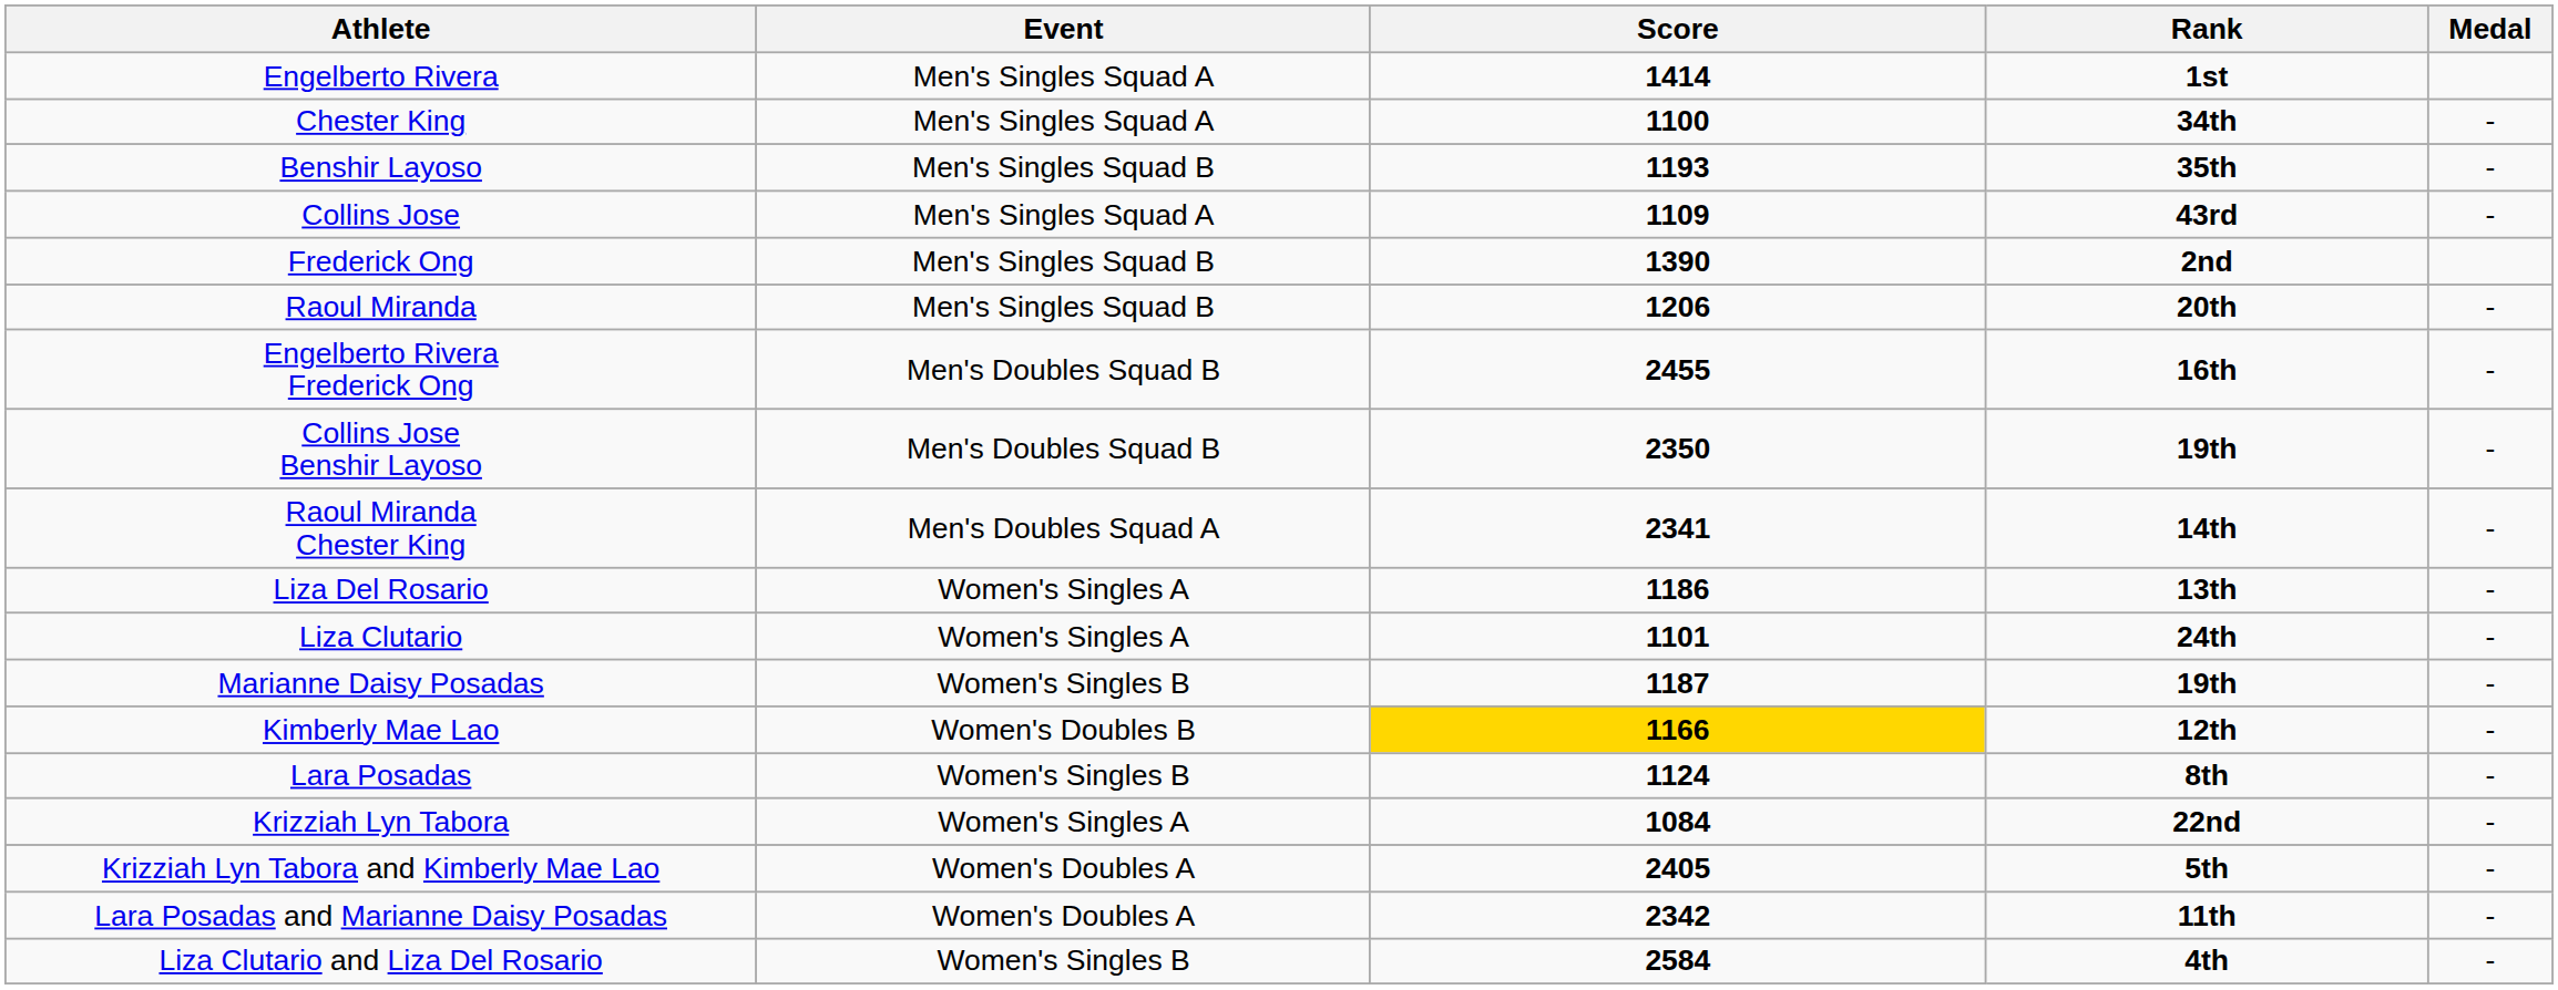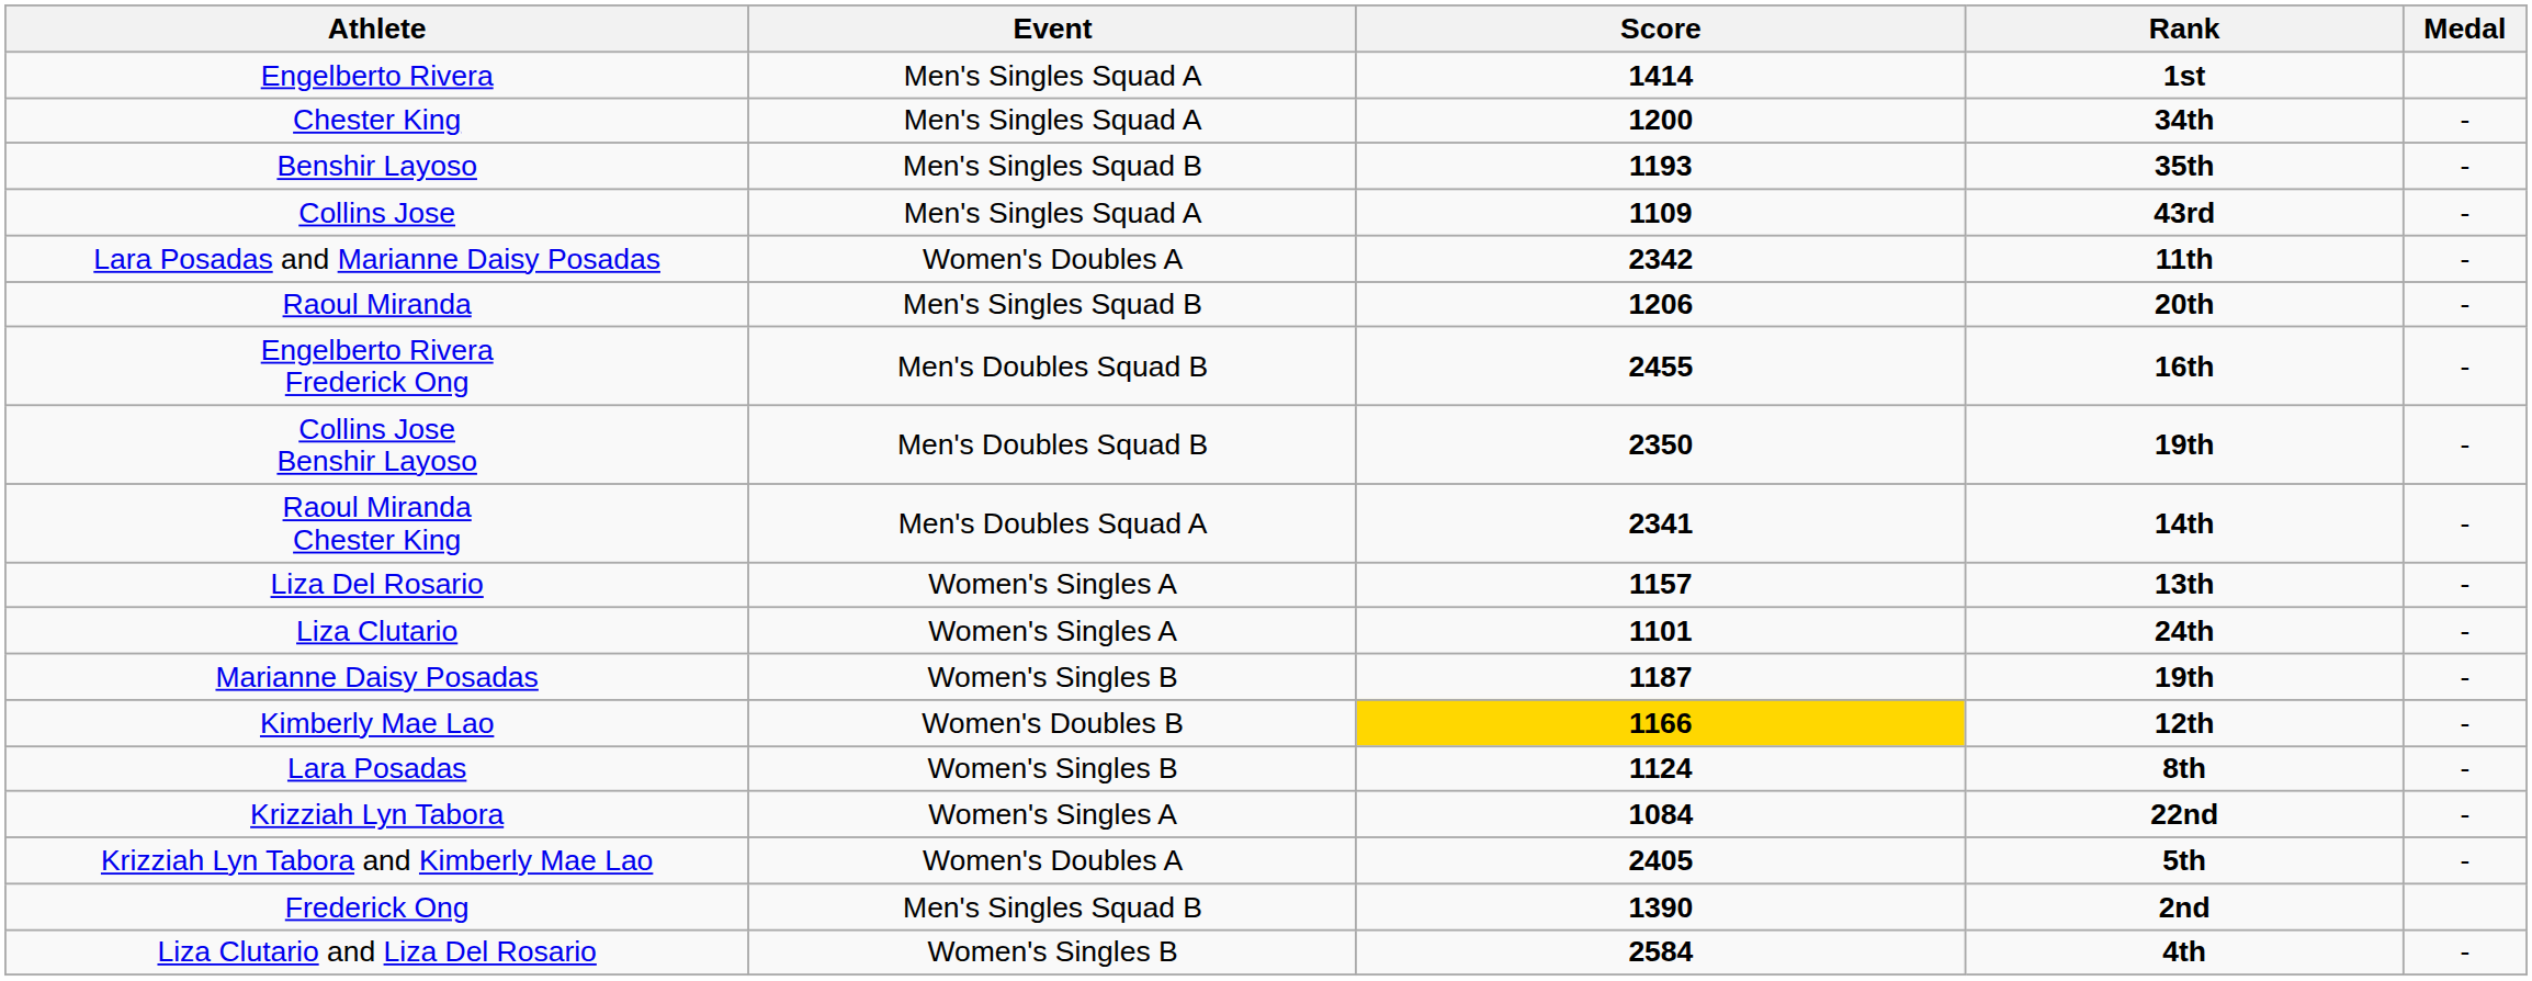Chester King | Score: 1100 -> 1200
rows swapped: Frederick Ong <-> Lara Posadas and Marianne Daisy Posadas
Liza Del Rosario | Score: 1186 -> 1157
